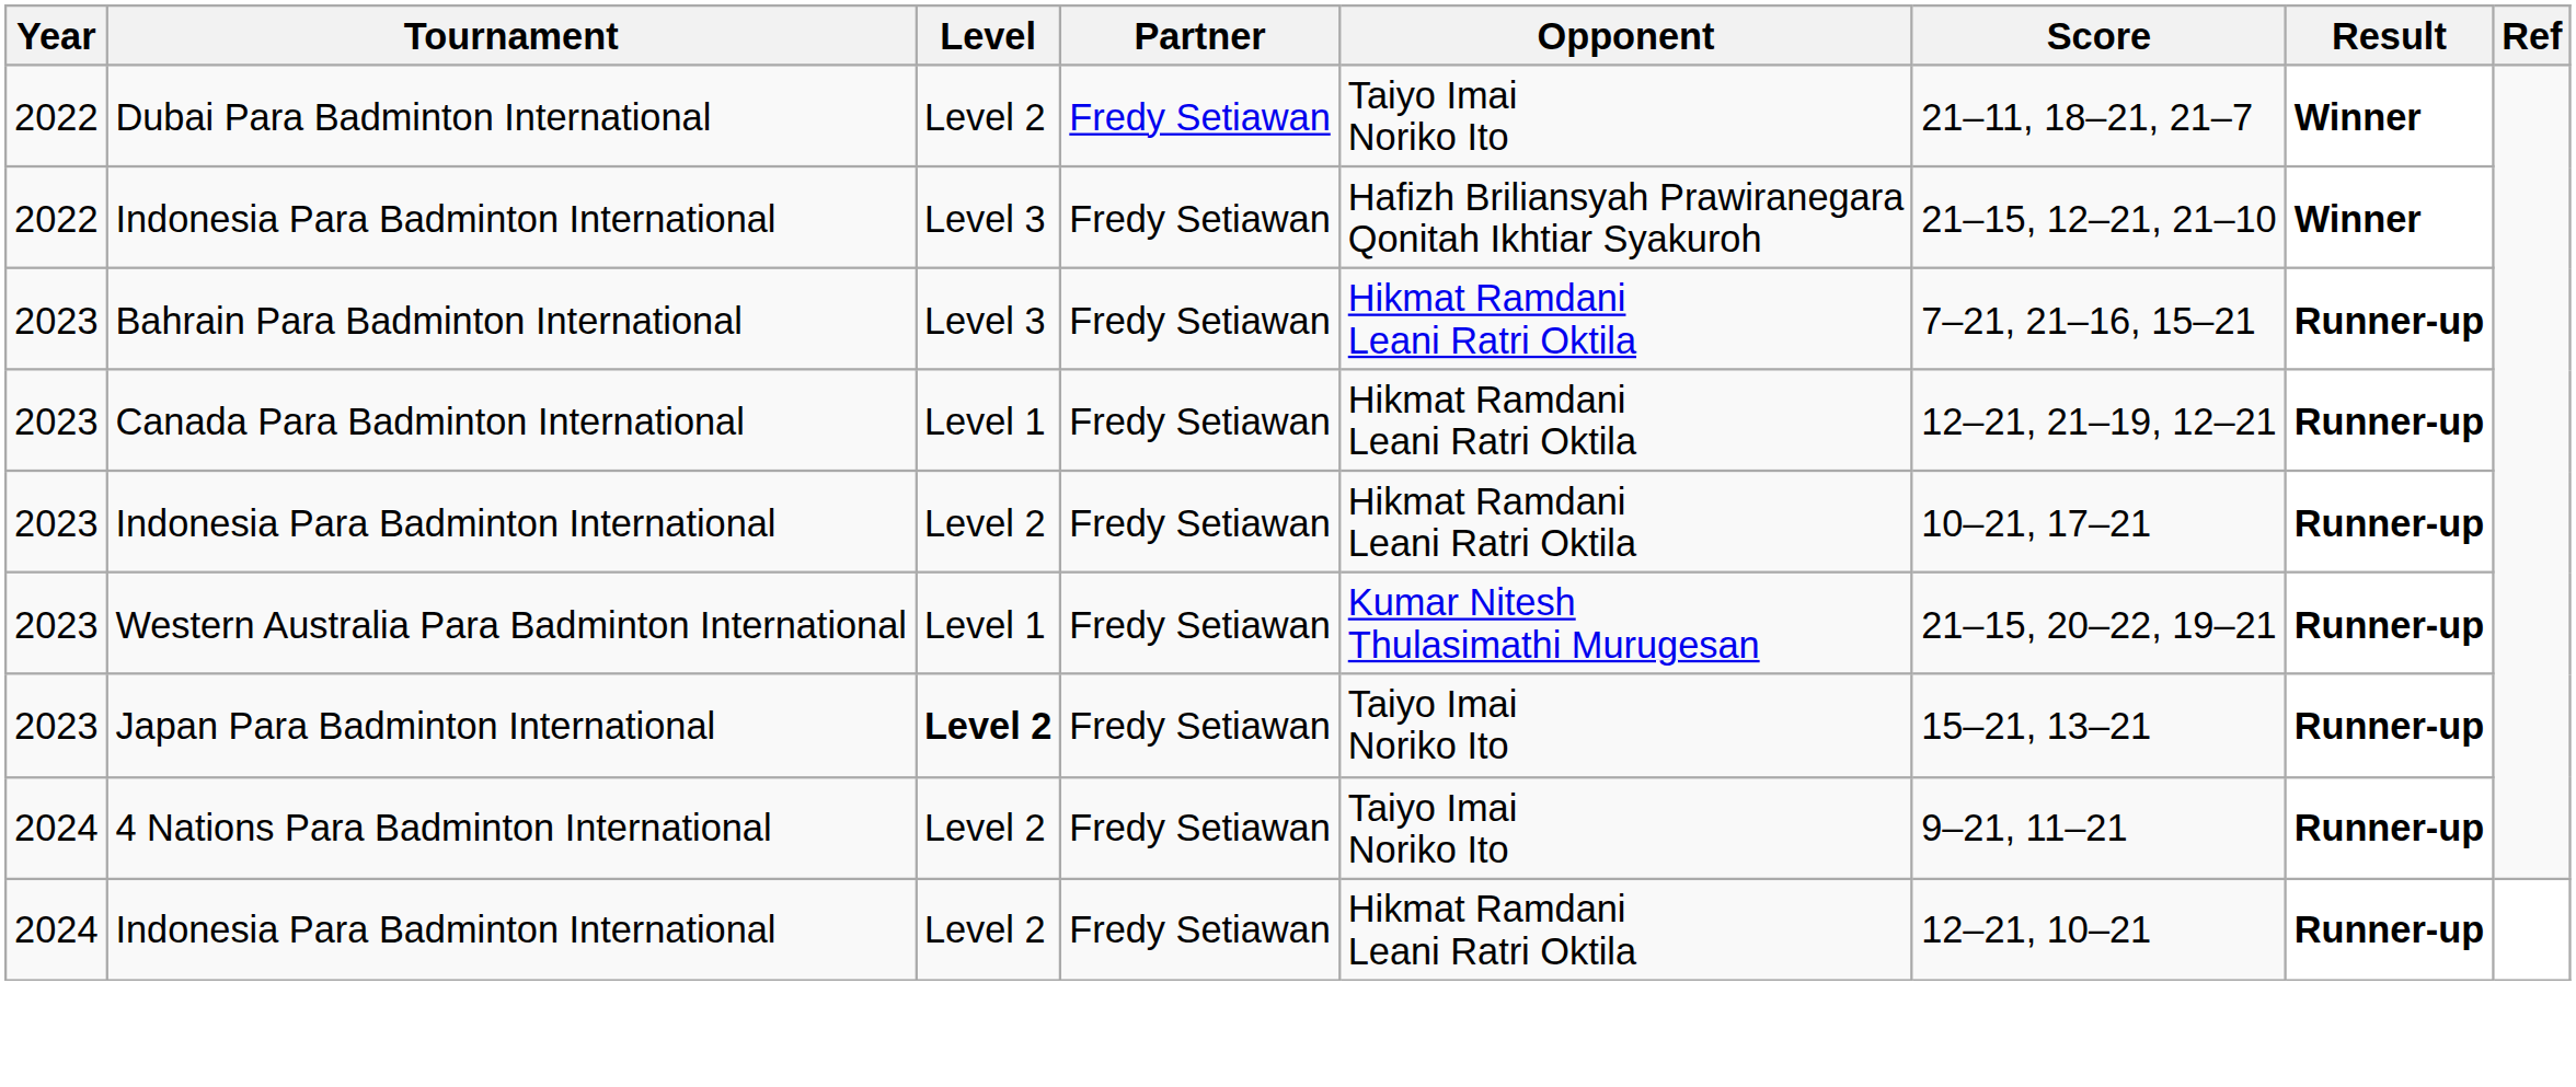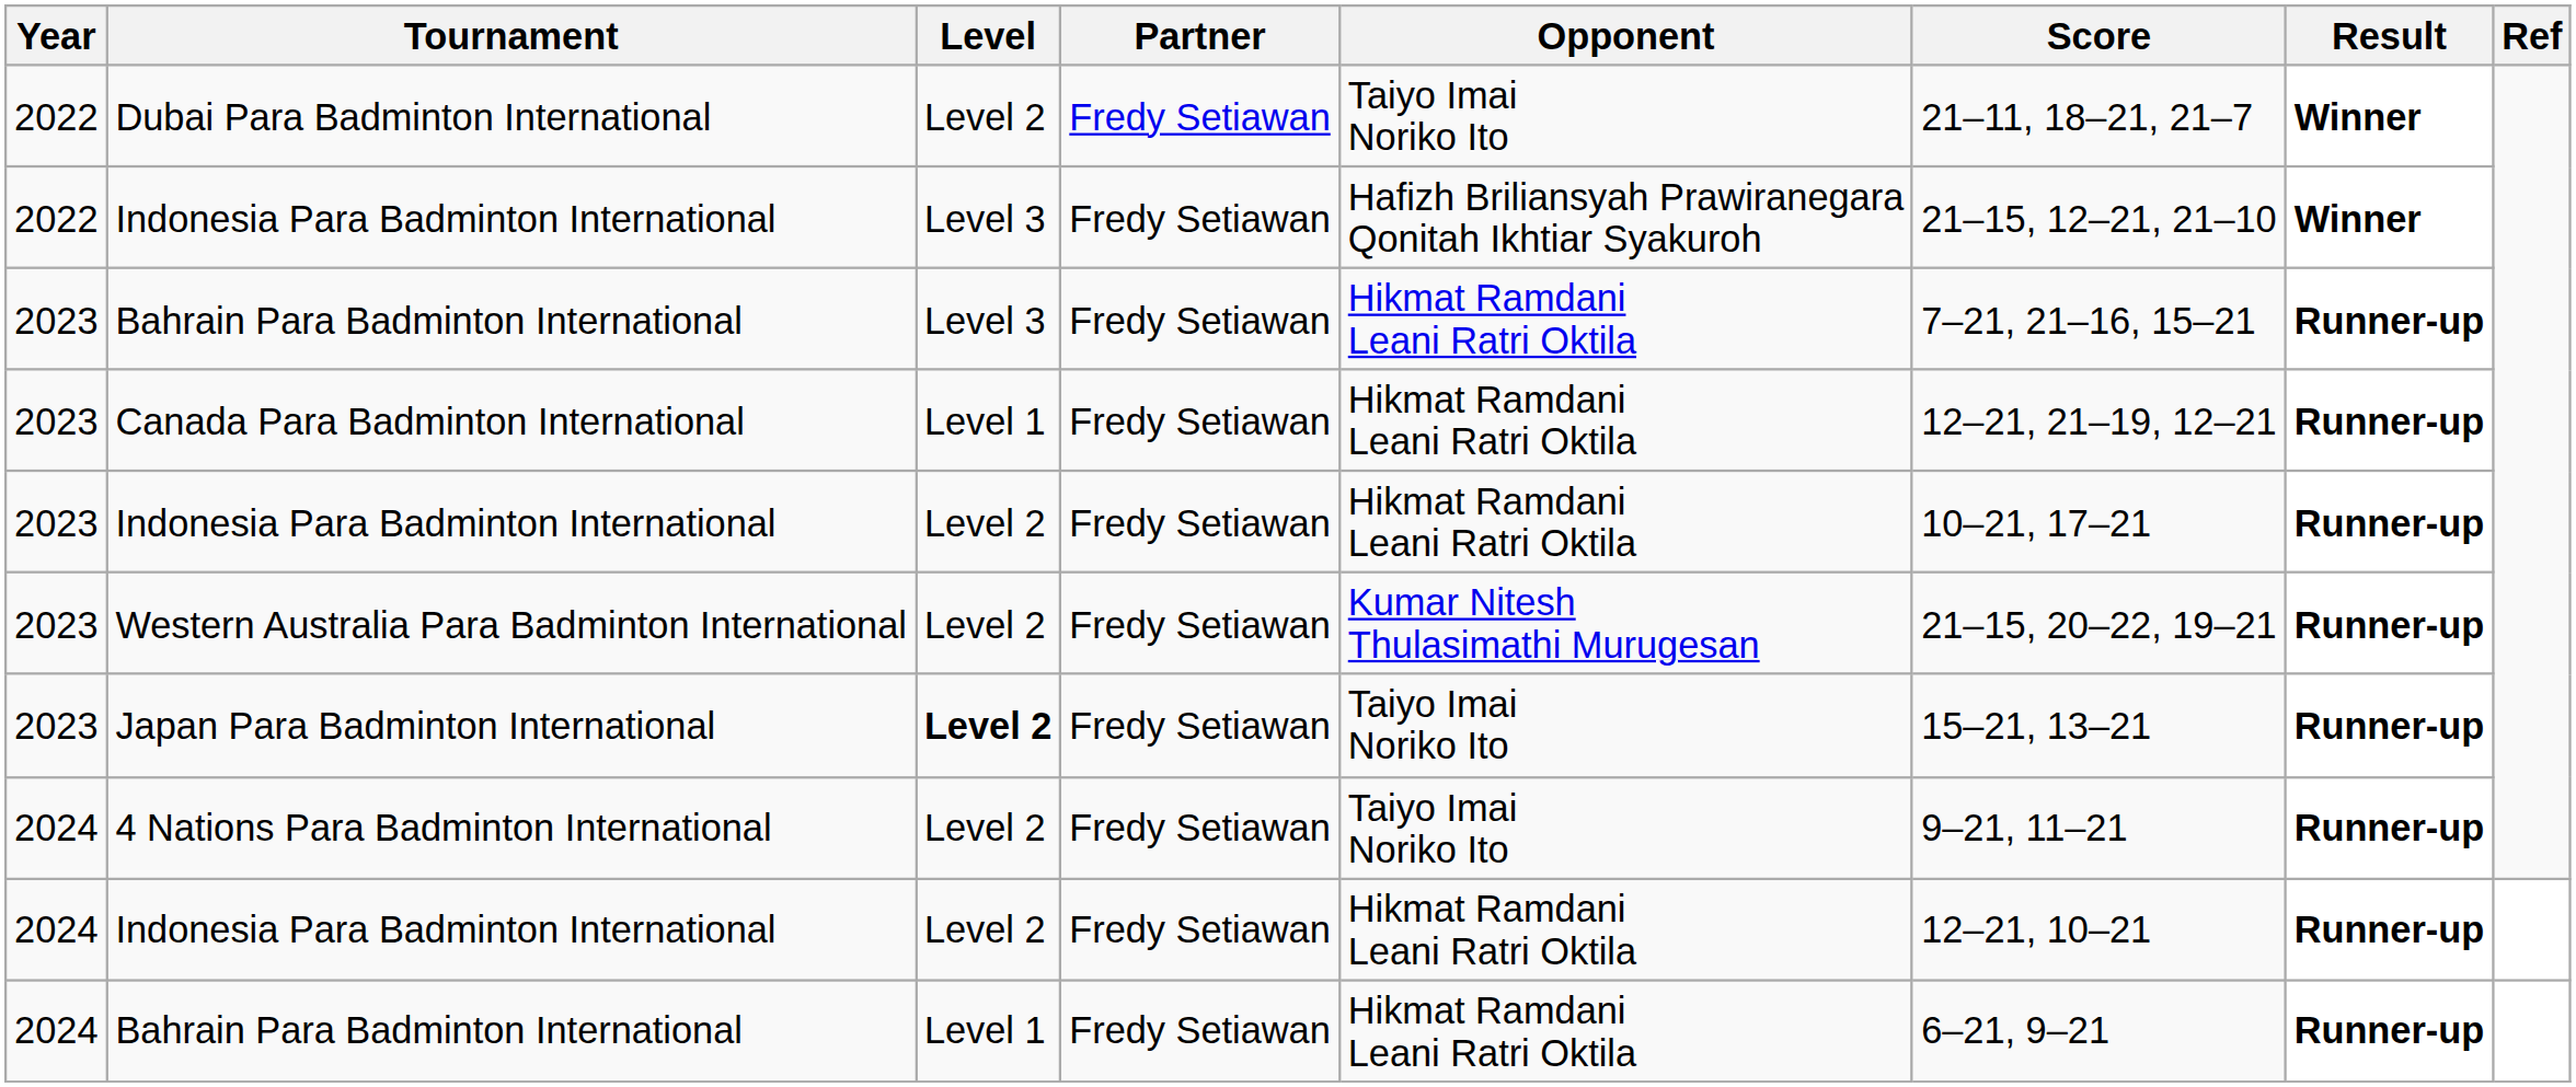Western Australia Para Badminton International | Level: Level 1 -> Level 2
+ row: 2024 | Bahrain Para Badminton International | Level 1 | Fredy Setiawan | Hikmat Ramdani Leani Ratri Oktila | 6–21, 9–21 | Runner-up
